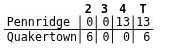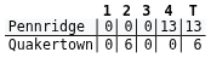+ column: 1 | 0 | 0
